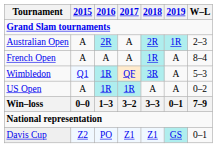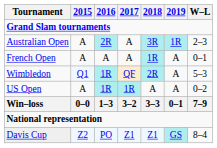Australian Open | 2018: 2R -> 3R
French Open | W–L: 8–4 -> 0–1
Wimbledon | 2018: 3R -> 2R
Davis Cup | W–L: 0–1 -> 8–4
